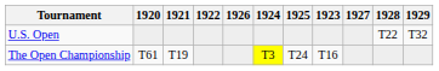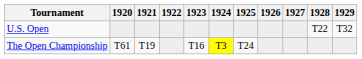columns swapped: 1923 <-> 1926
